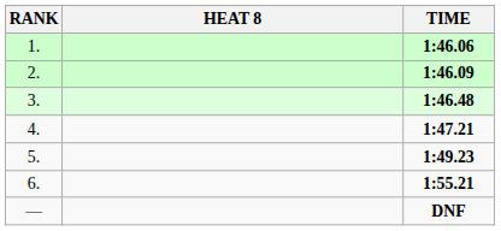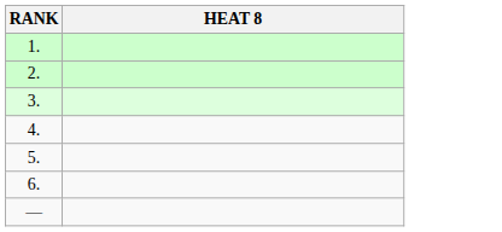- column: TIME | 1:46.06 | 1:46.09 | 1:46.48 | 1:47.21 | 1:49.23 | 1:55.21 | DNF
